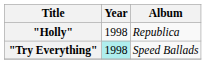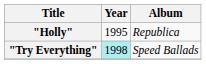"Holly" | Year: 1998 -> 1995
